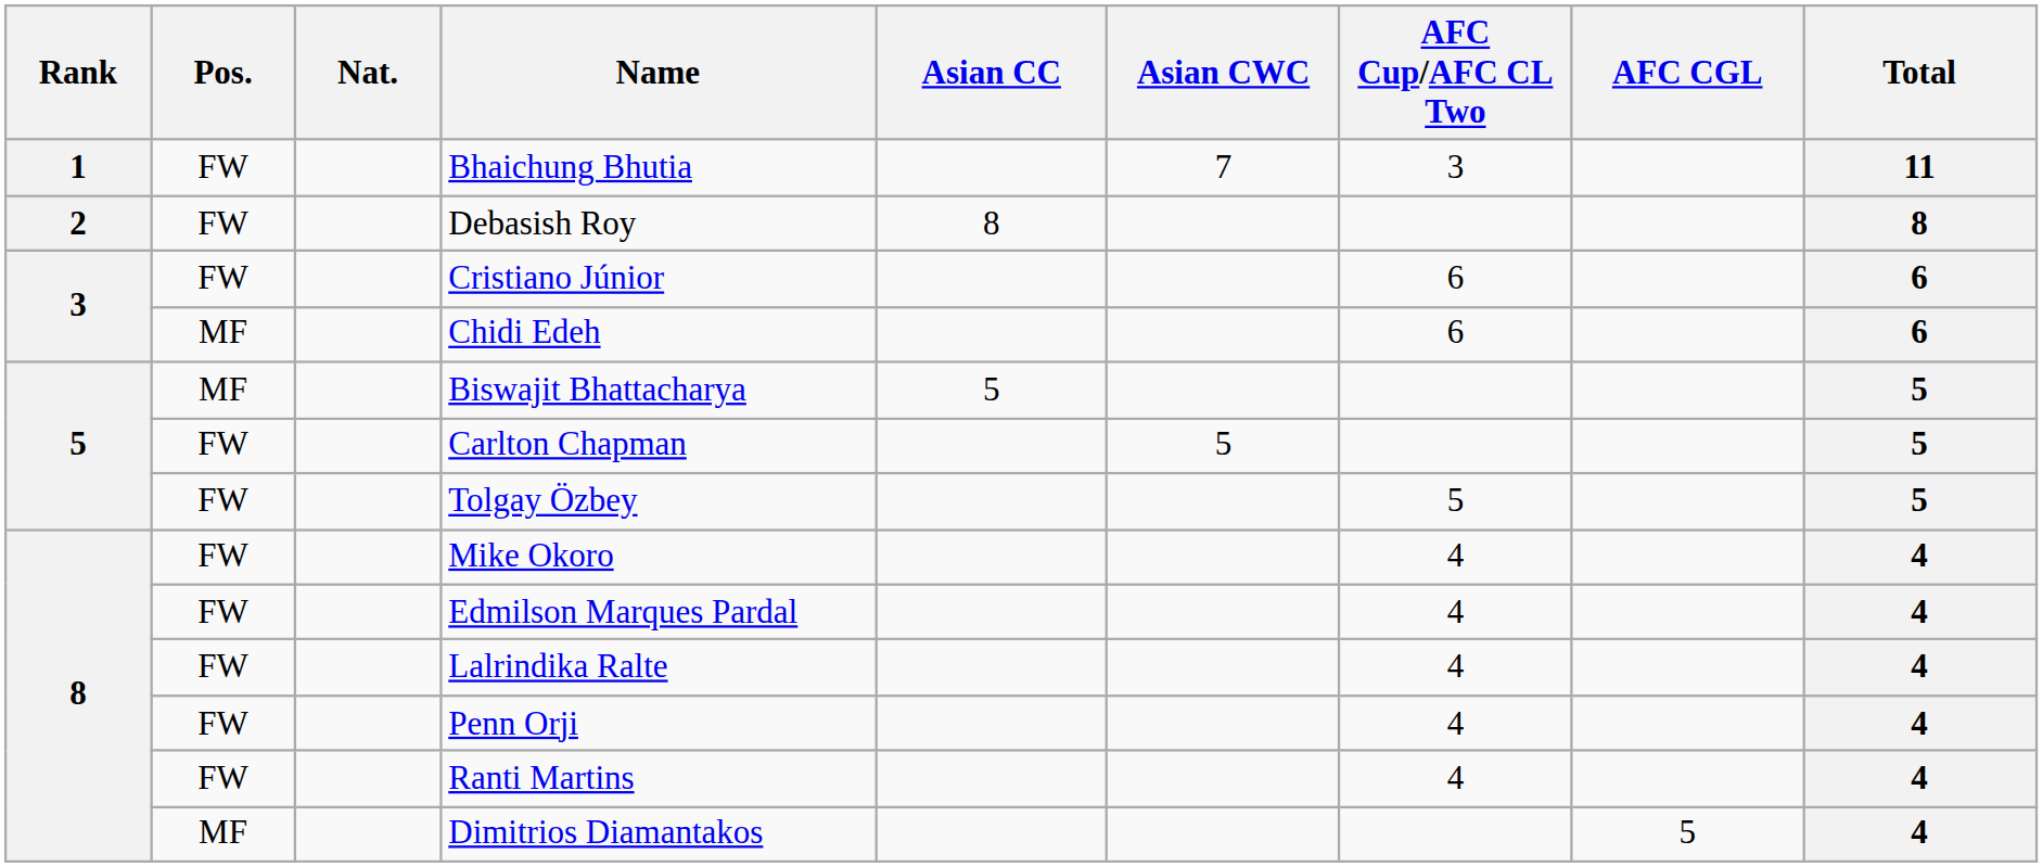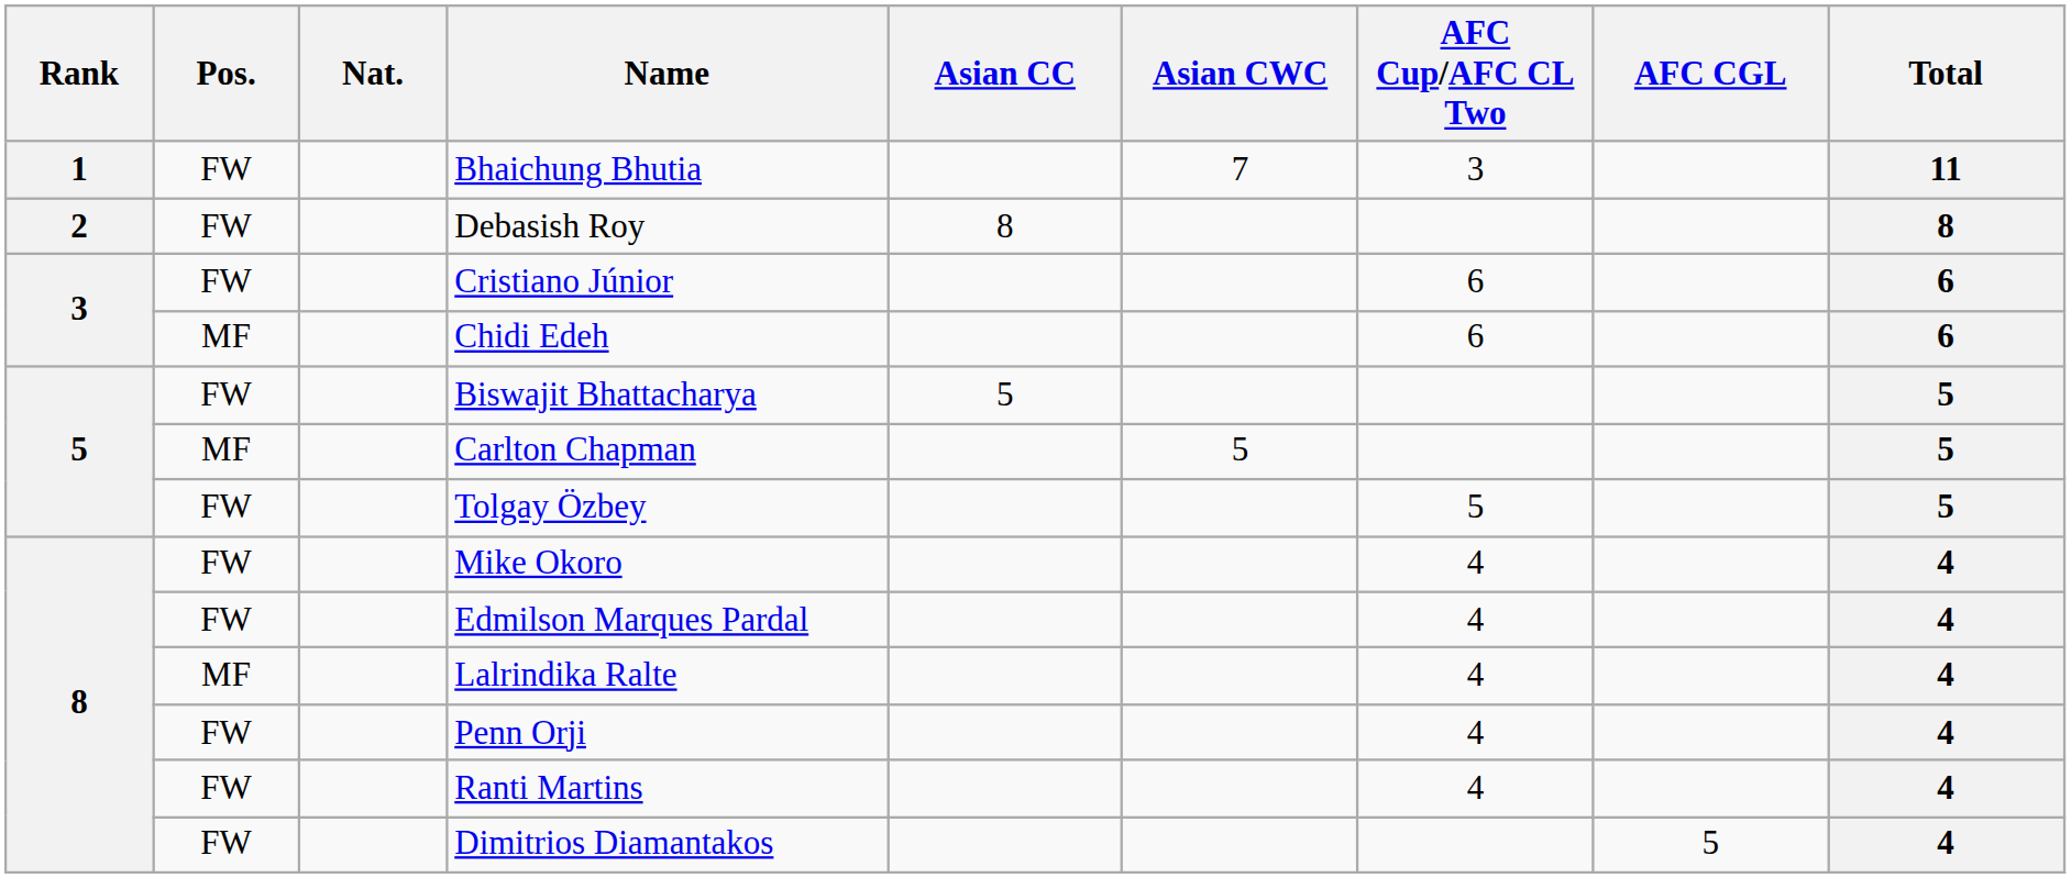Biswajit Bhattacharya | Pos.: MF -> FW
Carlton Chapman | Pos.: FW -> MF
Lalrindika Ralte | Pos.: FW -> MF
Dimitrios Diamantakos | Pos.: MF -> FW
